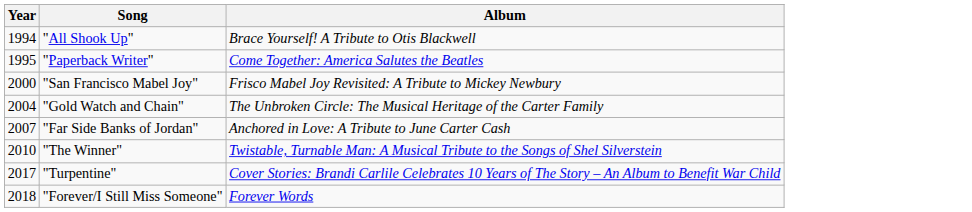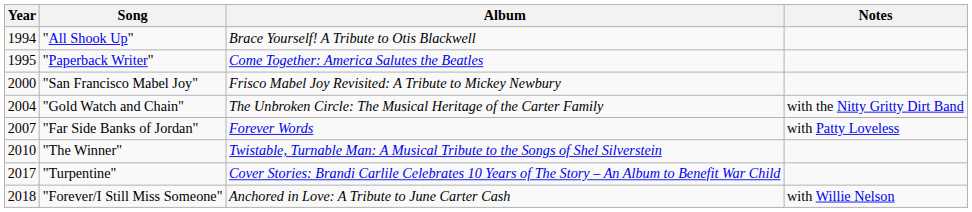+ column: Notes | with the Nitty Gritty Dirt Band | with Patty Loveless | with Willie Nelson
"Far Side Banks of Jordan" | Album: Anchored in Love: A Tribute to June Carter Cash -> Forever Words
"Forever/I Still Miss Someone" | Album: Forever Words -> Anchored in Love: A Tribute to June Carter Cash
